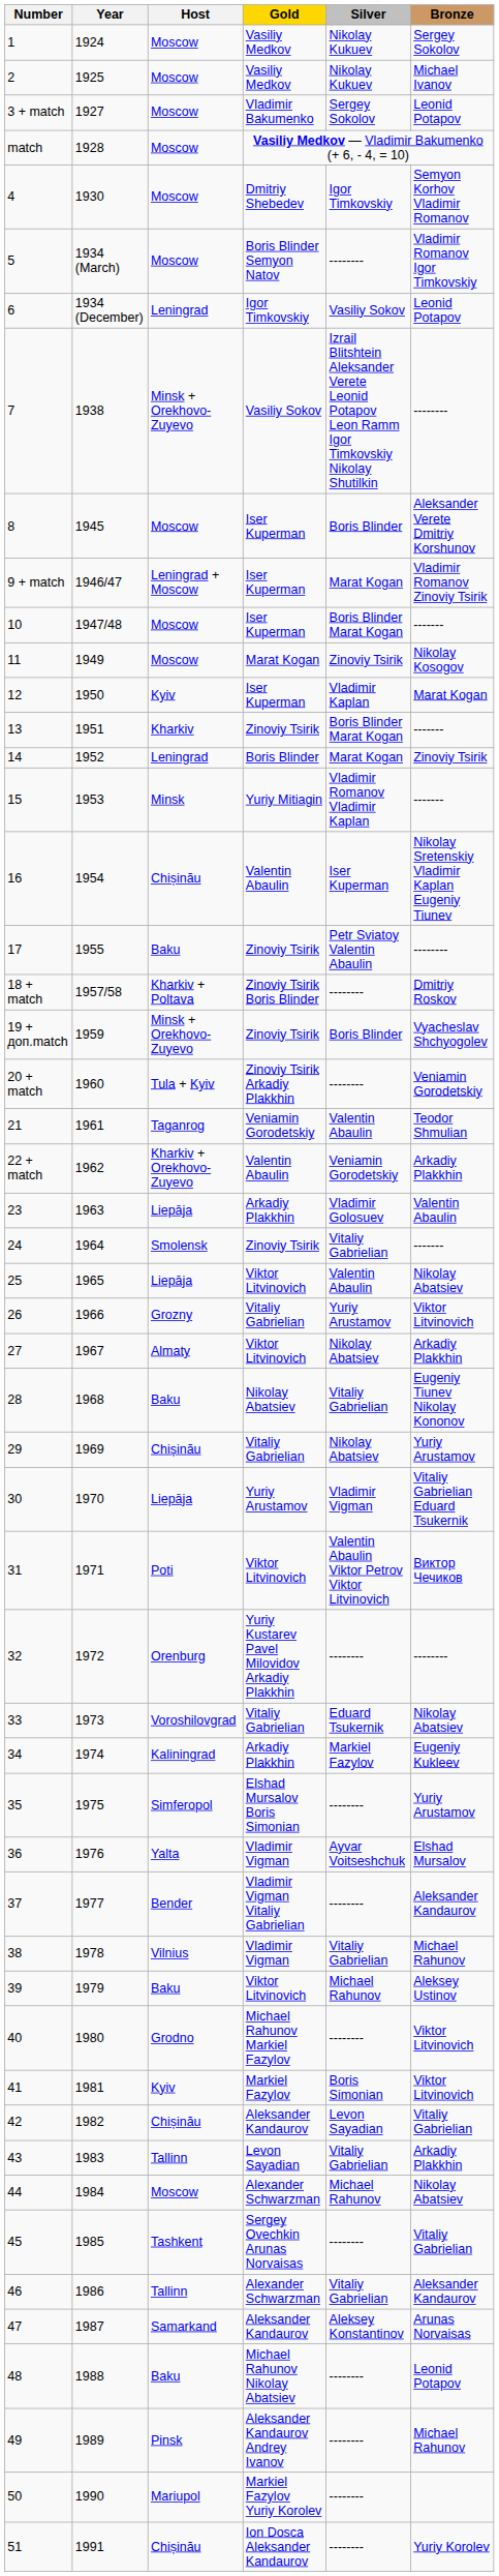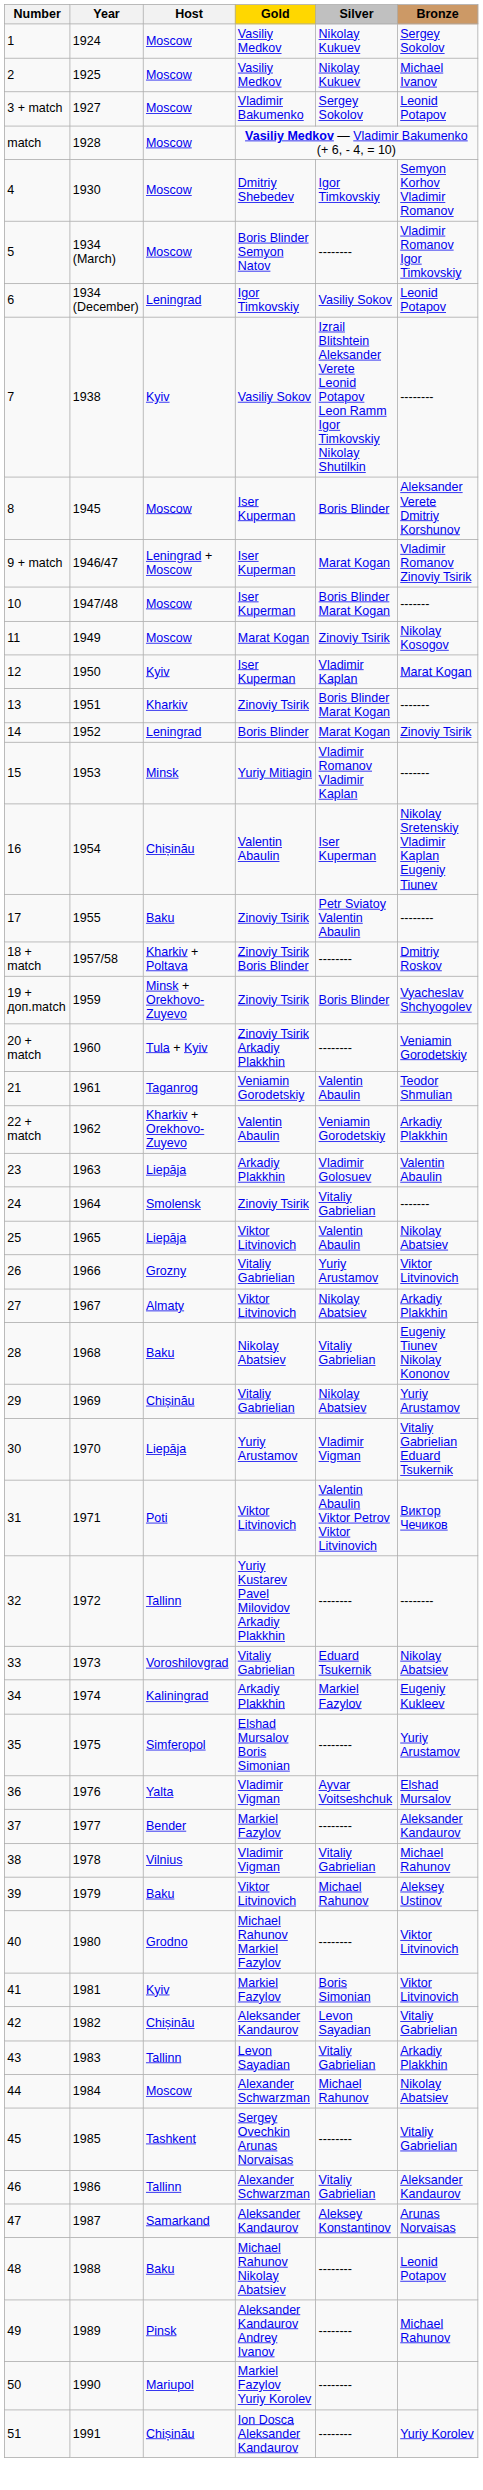7 | Host: Minsk + Orekhovo-Zuyevo -> Kyiv
32 | Host: Orenburg -> Tallinn
37 | Gold: Vladimir Vigman Vitaliy Gabrielian -> Markiel Fazylov
